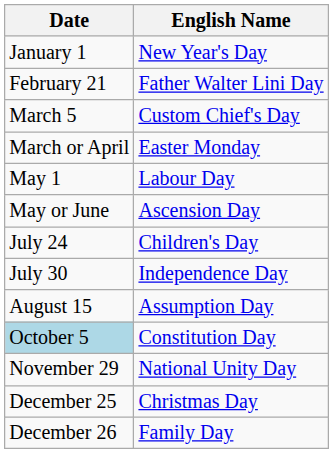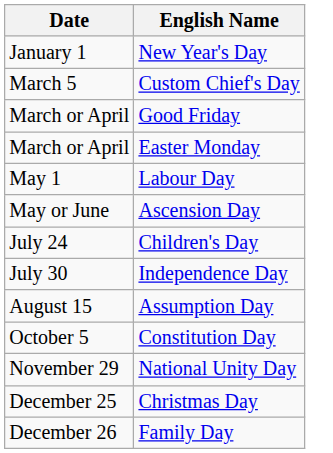- row: February 21 | Father Walter Lini Day
+ row: March or April | Good Friday
Constitution Day | Date: lightblue background -> no background
